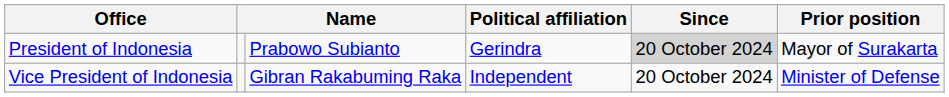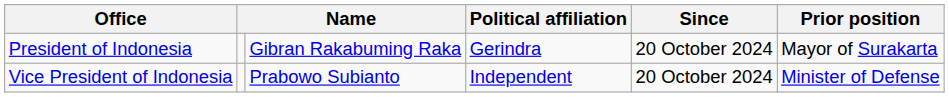President of Indonesia | column 3: Prabowo Subianto -> Gibran Rakabuming Raka
President of Indonesia | Since: lightgrey background -> no background
Vice President of Indonesia | column 3: Gibran Rakabuming Raka -> Prabowo Subianto
